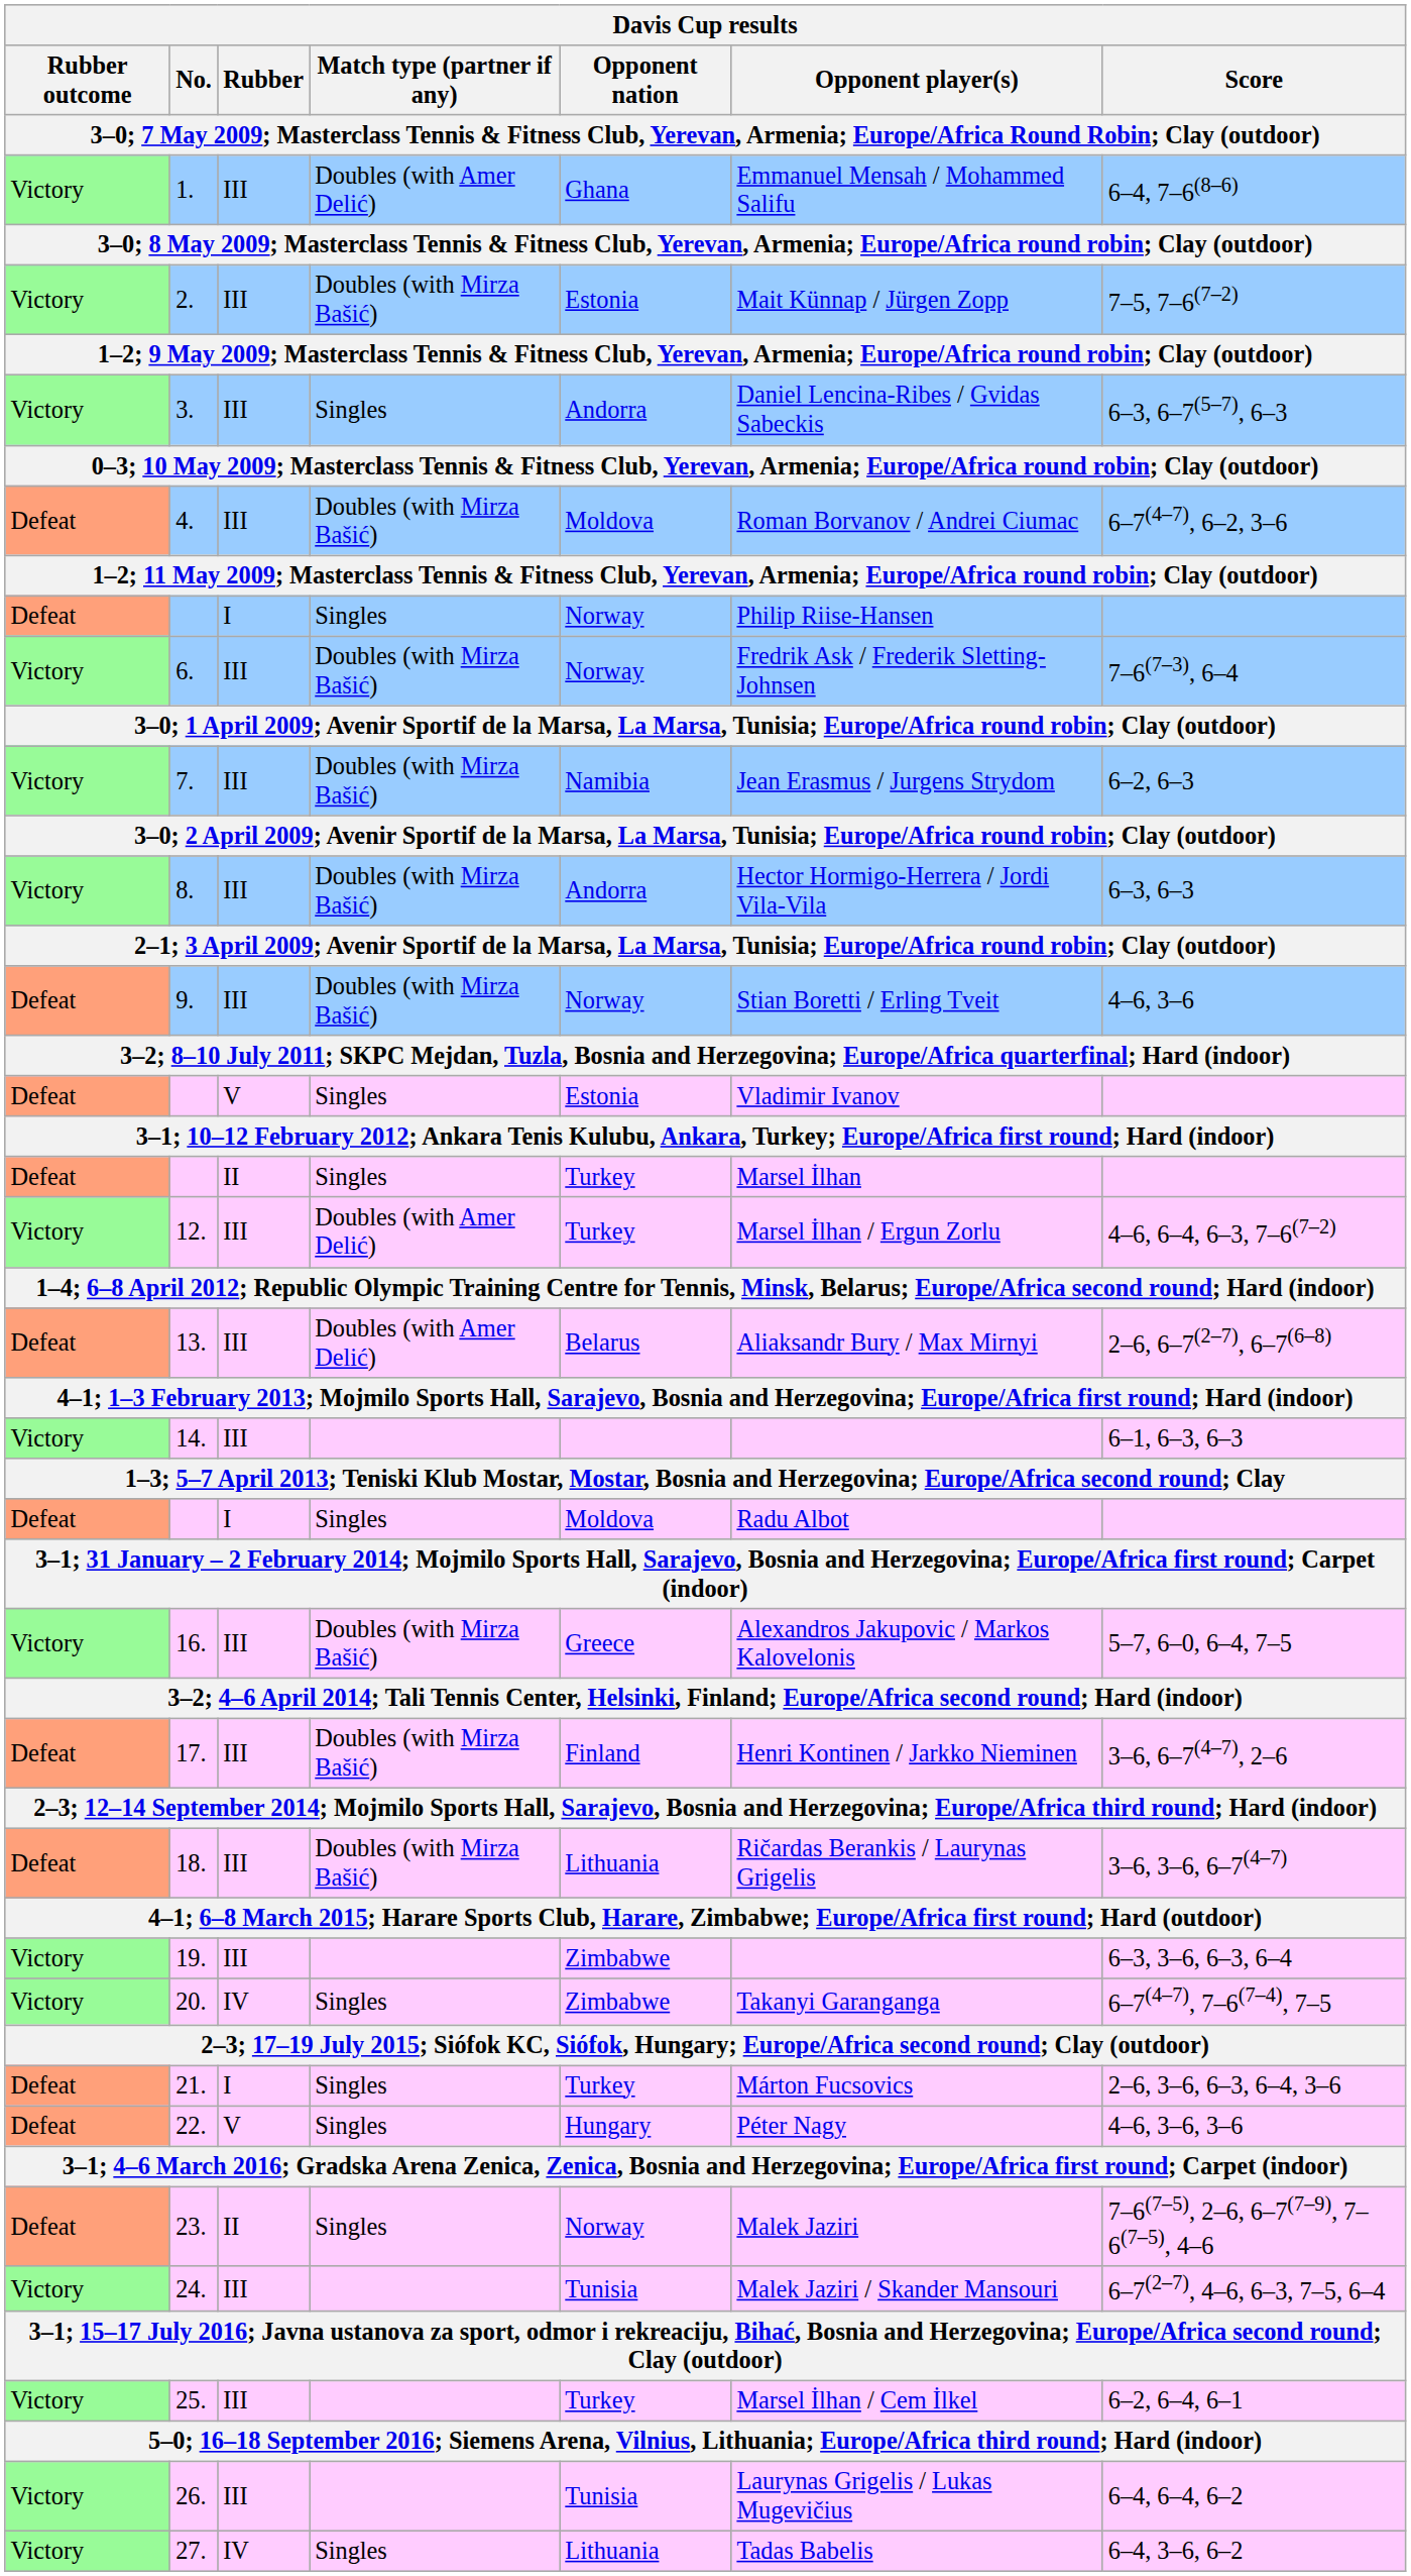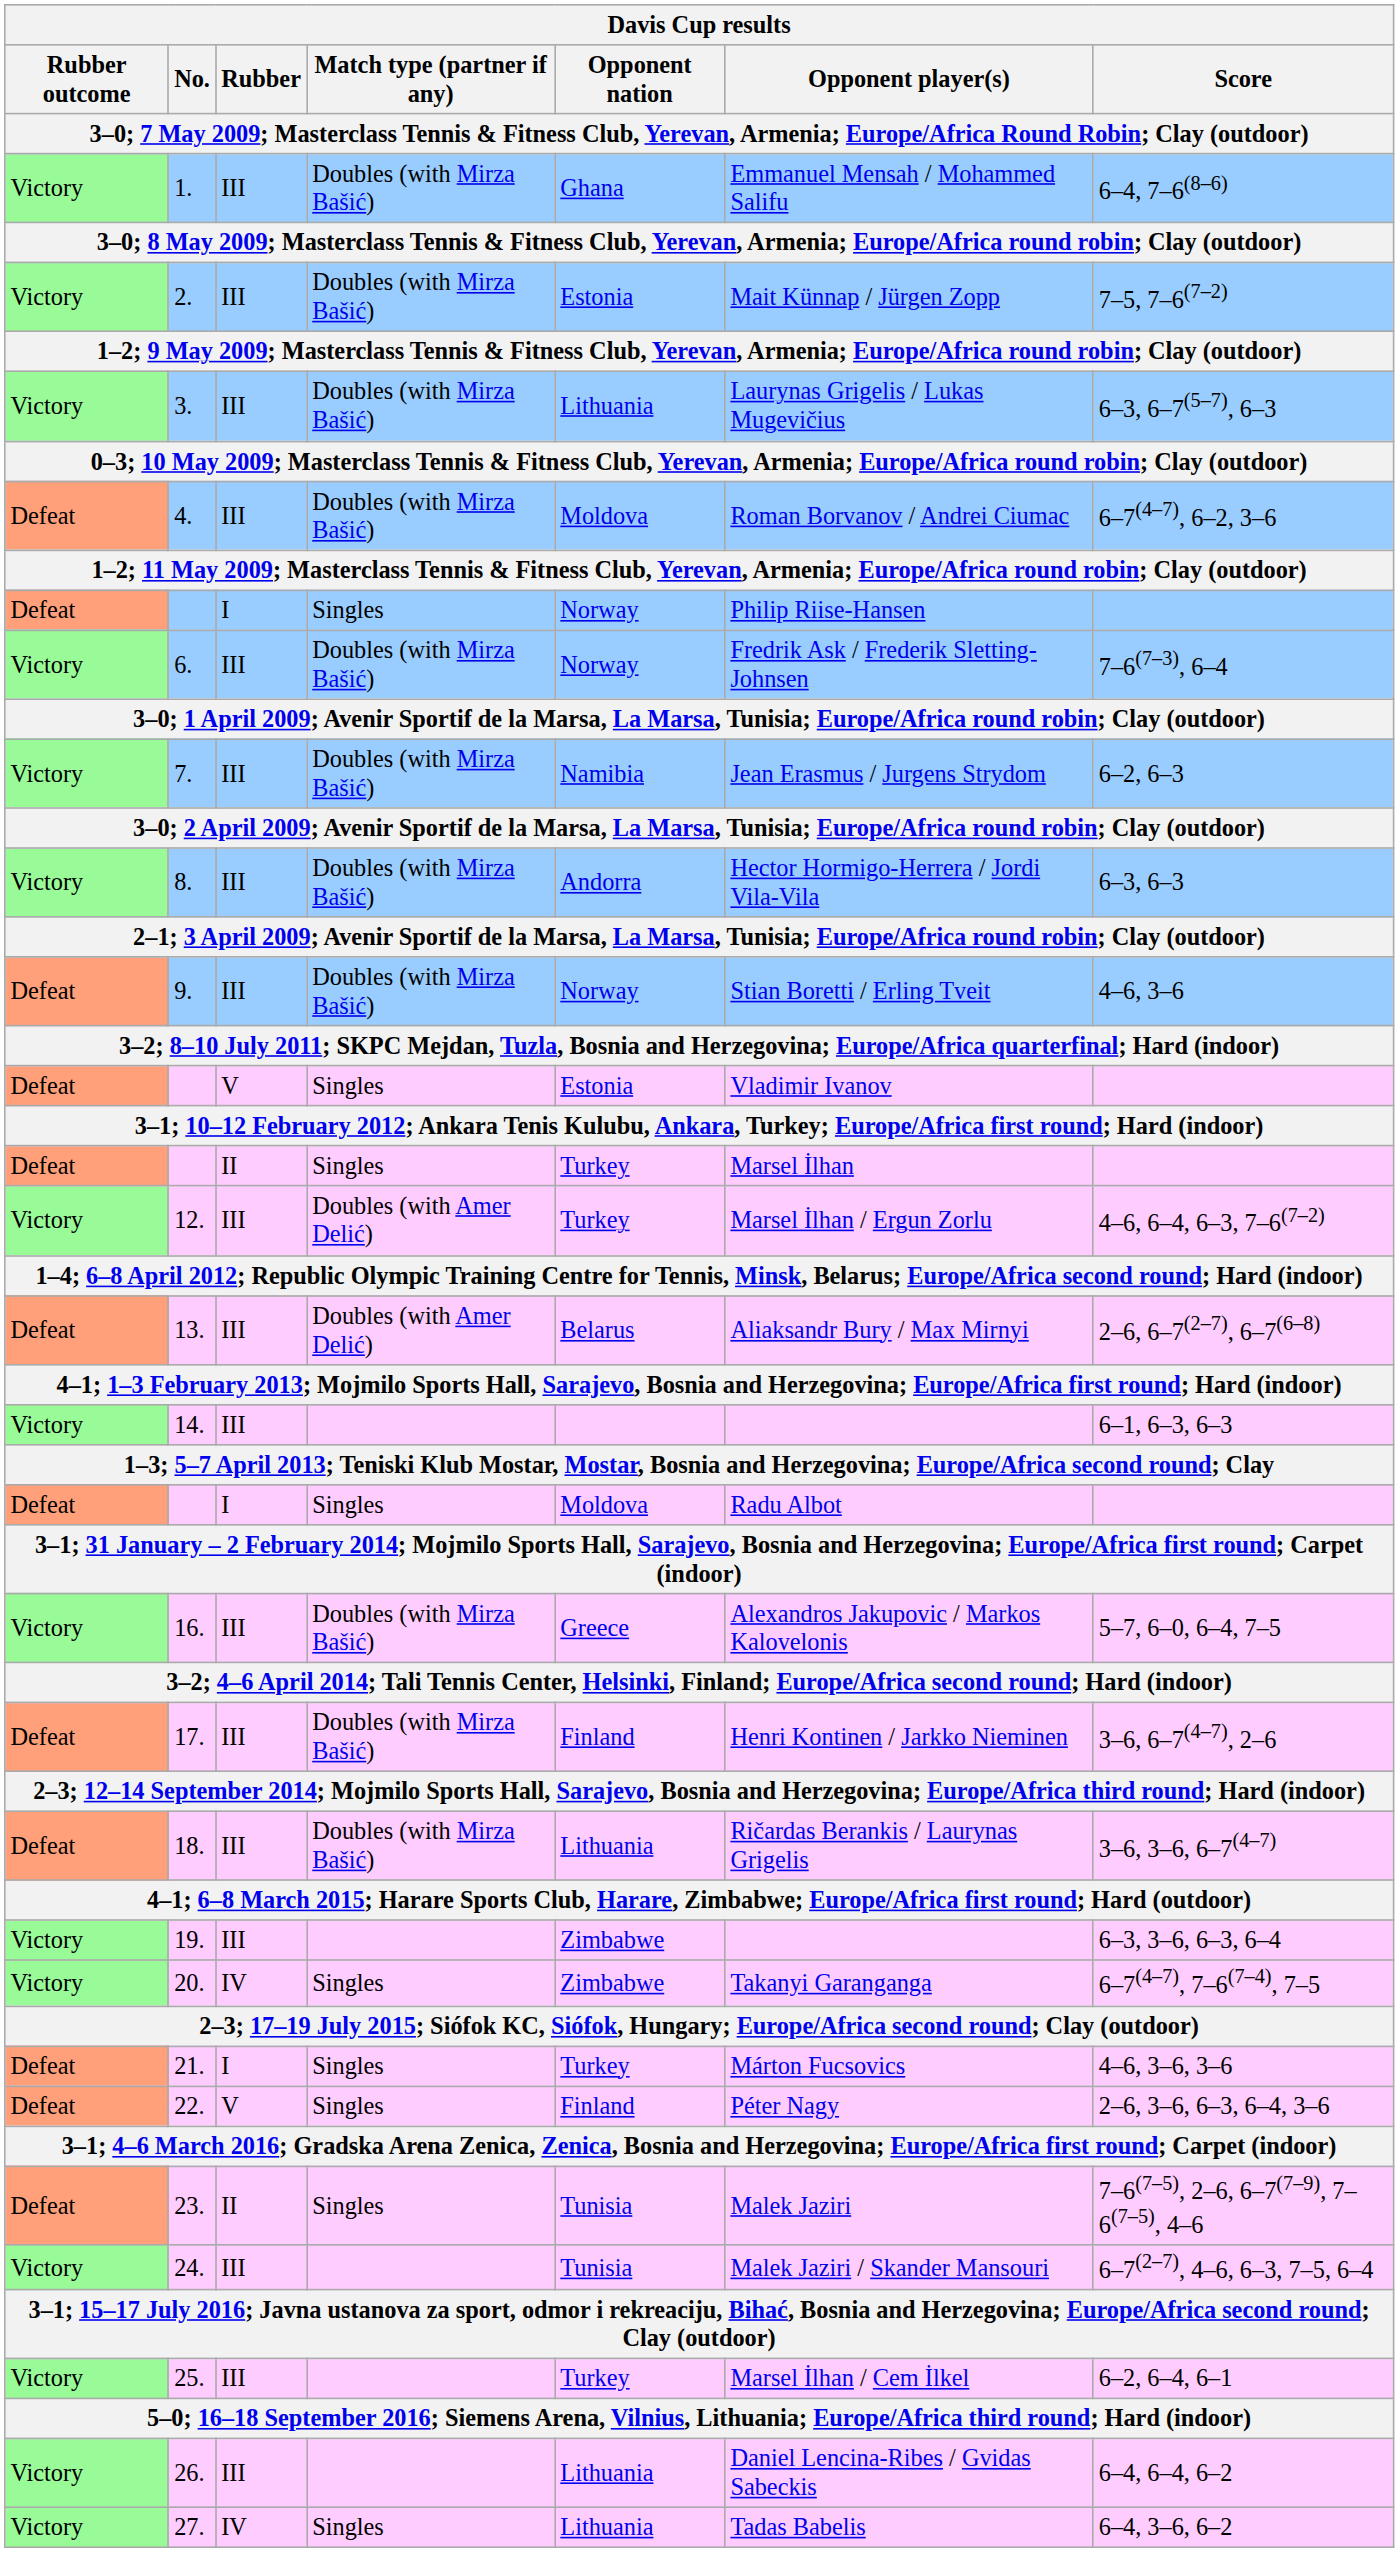1. | Match type (partner if any): Doubles (with Amer Delić) -> Doubles (with Mirza Bašić)
3. | Match type (partner if any): Singles -> Doubles (with Mirza Bašić)
3. | Opponent nation: Andorra -> Lithuania
3. | Opponent player(s): Daniel Lencina-Ribes / Gvidas Sabeckis -> Laurynas Grigelis / Lukas Mugevičius
21. | Score: 2–6, 3–6, 6–3, 6–4, 3–6 -> 4–6, 3–6, 3–6
22. | Opponent nation: Hungary -> Finland
22. | Score: 4–6, 3–6, 3–6 -> 2–6, 3–6, 6–3, 6–4, 3–6
23. | Opponent nation: Norway -> Tunisia
26. | Opponent nation: Tunisia -> Lithuania
26. | Opponent player(s): Laurynas Grigelis / Lukas Mugevičius -> Daniel Lencina-Ribes / Gvidas Sabeckis
